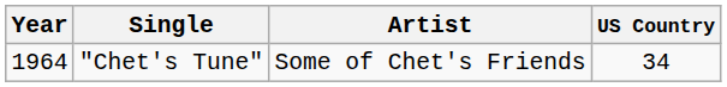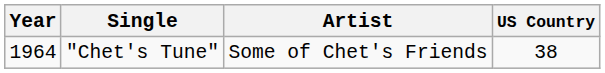"Chet's Tune" | US Country: 34 -> 38
